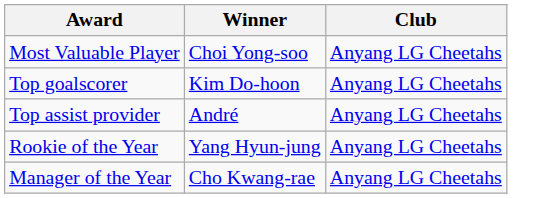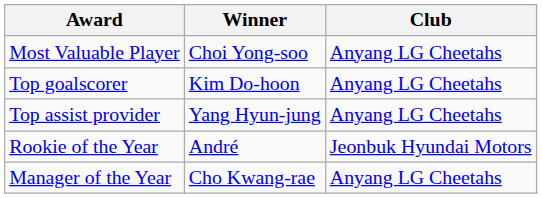Top assist provider | Winner: André -> Yang Hyun-jung
Rookie of the Year | Winner: Yang Hyun-jung -> André
Rookie of the Year | Club: Anyang LG Cheetahs -> Jeonbuk Hyundai Motors
